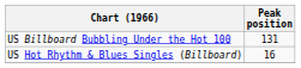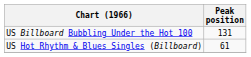US Hot Rhythm & Blues Singles (Billboard) | Peak position: 16 -> 61
